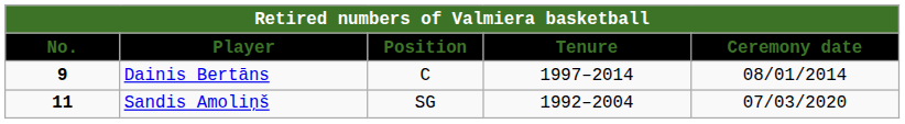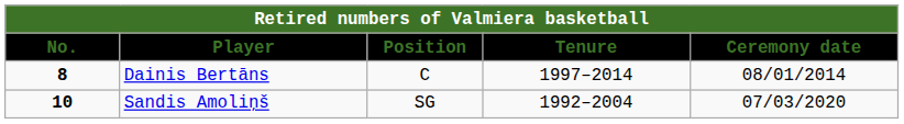Dainis Bertāns | No.: 9 -> 8
Sandis Amoliņš | No.: 11 -> 10
